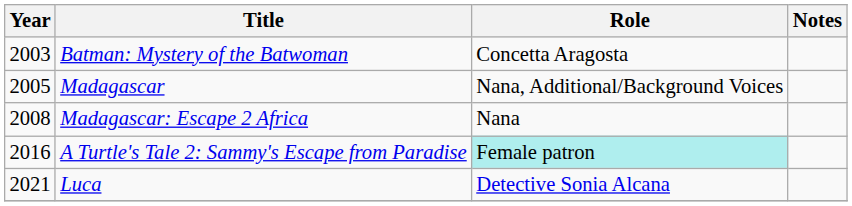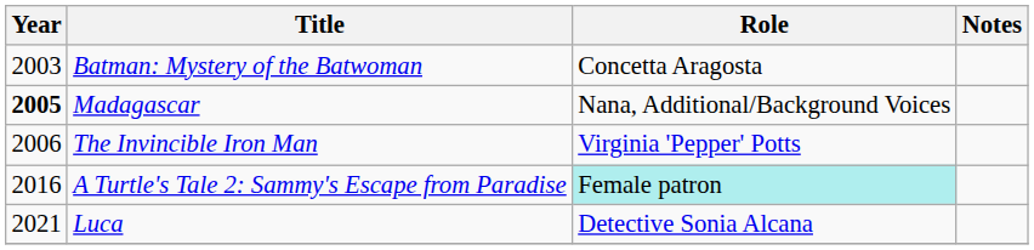Madagascar | Year: normal -> bold
+ row: 2006 | The Invincible Iron Man | Virginia 'Pepper' Potts
- row: 2008 | Madagascar: Escape 2 Africa | Nana
